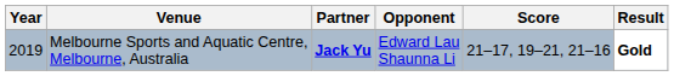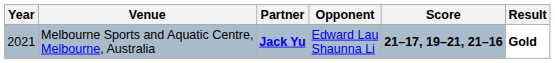Melbourne Sports and Aquatic Centre, Melbourne, Australia | Year: 2019 -> 2021
Melbourne Sports and Aquatic Centre, Melbourne, Australia | Score: normal -> bold
